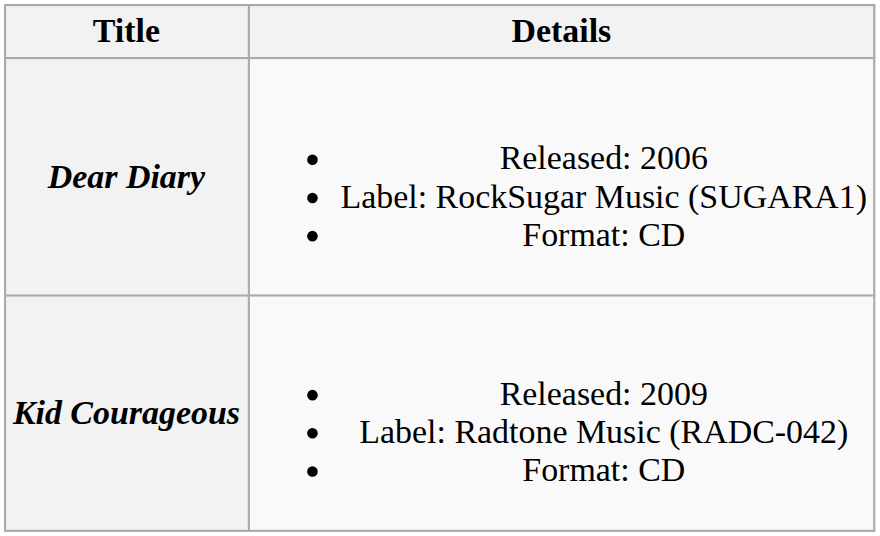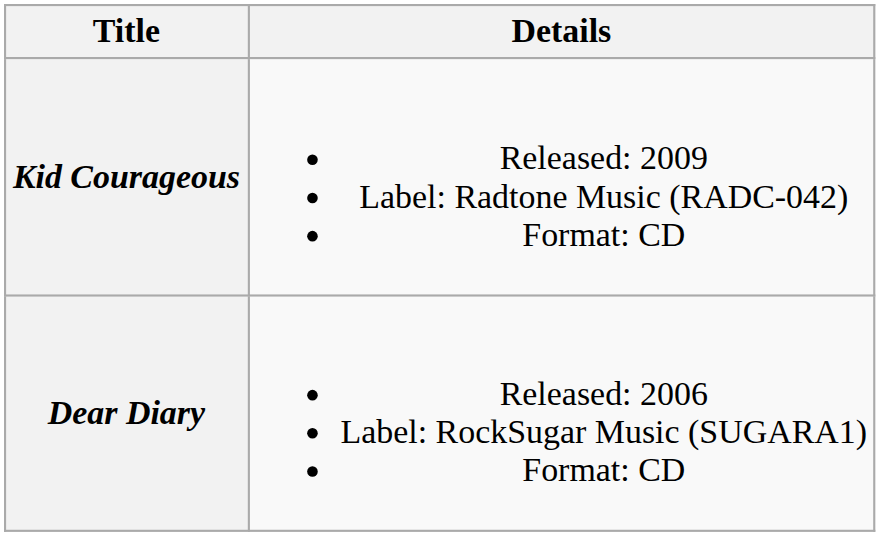rows swapped: Dear Diary <-> Kid Courageous
